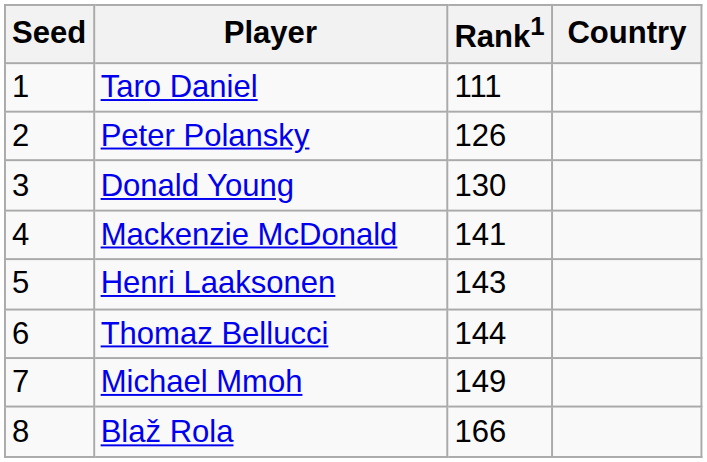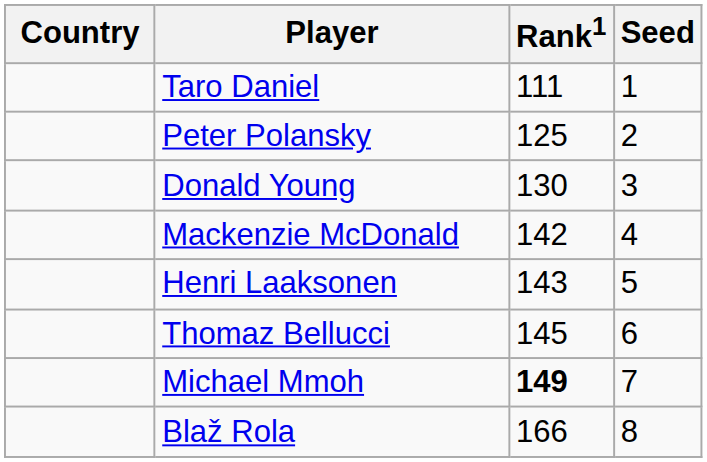columns swapped: Country <-> Seed
Peter Polansky | Rank1: 126 -> 125
Mackenzie McDonald | Rank1: 141 -> 142
Thomaz Bellucci | Rank1: 144 -> 145
Michael Mmoh | Rank1: normal -> bold
